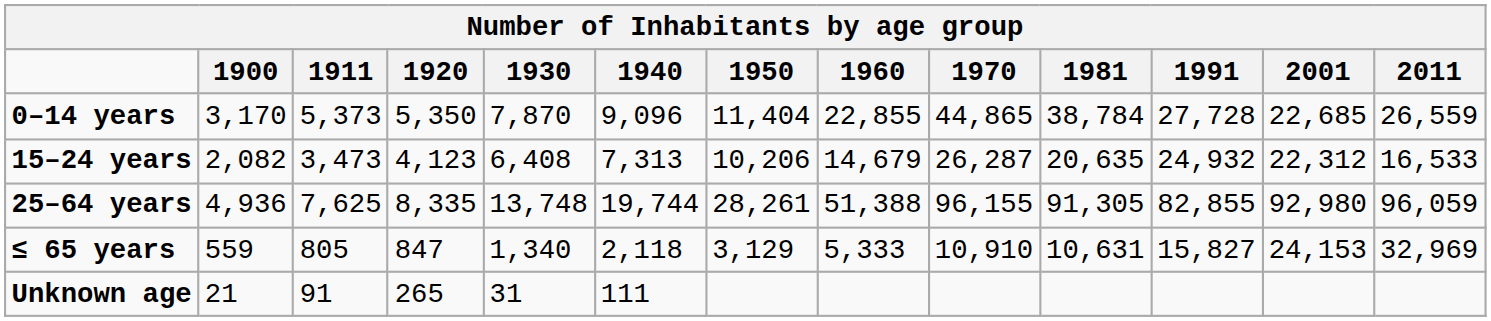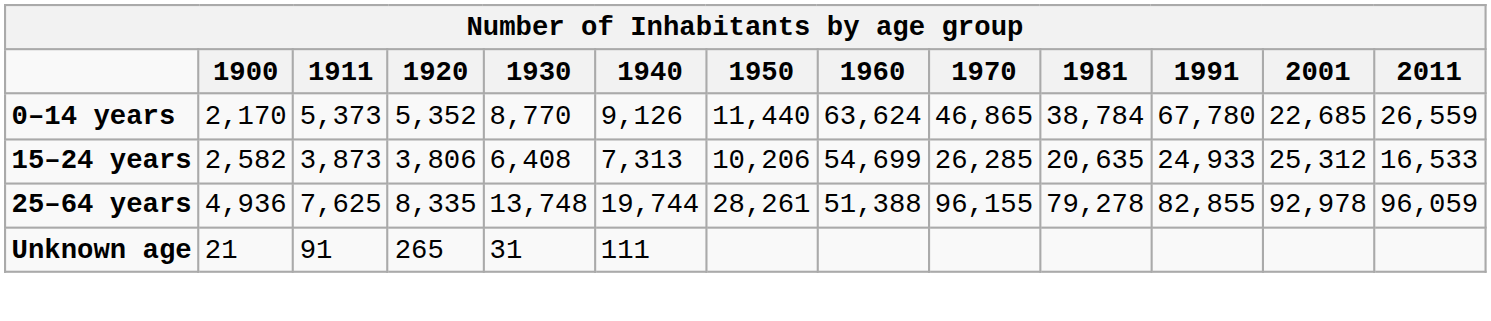0–14 years | 1900: 3,170 -> 2,170
0–14 years | 1920: 5,350 -> 5,352
0–14 years | 1930: 7,870 -> 8,770
0–14 years | 1940: 9,096 -> 9,126
0–14 years | 1950: 11,404 -> 11,440
0–14 years | 1960: 22,855 -> 63,624
0–14 years | 1970: 44,865 -> 46,865
0–14 years | 1991: 27,728 -> 67,780
15–24 years | 1900: 2,082 -> 2,582
15–24 years | 1911: 3,473 -> 3,873
15–24 years | 1920: 4,123 -> 3,806
15–24 years | 1960: 14,679 -> 54,699
15–24 years | 1970: 26,287 -> 26,285
15–24 years | 1991: 24,932 -> 24,933
15–24 years | 2001: 22,312 -> 25,312
25–64 years | 1981: 91,305 -> 79,278
25–64 years | 2001: 92,980 -> 92,978
- row: ≤ 65 years | 559 | 805 | 847 | 1,340 | 2,118 | 3,129 | 5,333 | 10,910 | 10,631 | 15,827 | 24,153 | 32,969
